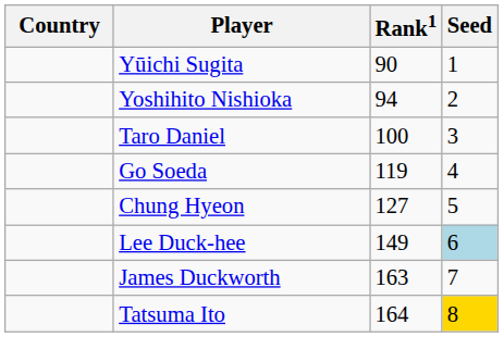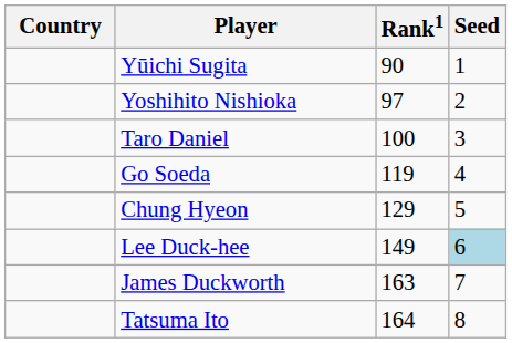Yoshihito Nishioka | Rank1: 94 -> 97
Chung Hyeon | Rank1: 127 -> 129
Tatsuma Ito | Seed: gold background -> no background
